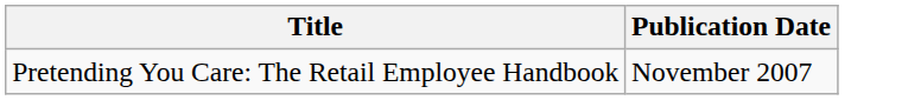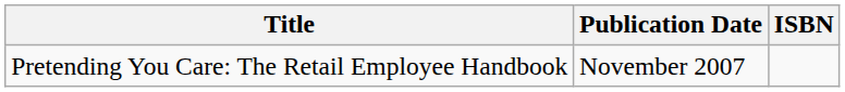+ column: ISBN
